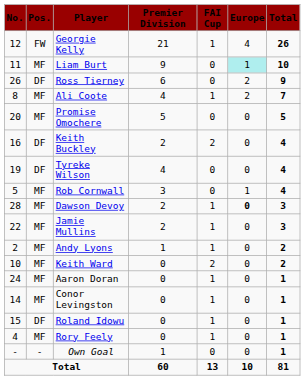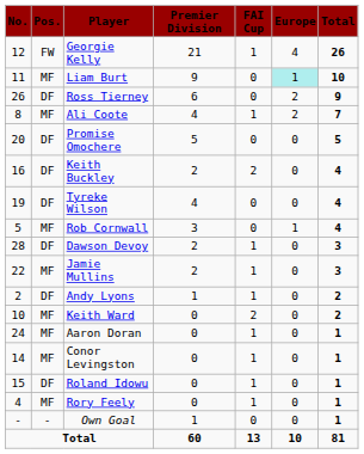Promise Omochere | Pos.: MF -> DF
Dawson Devoy | Pos.: MF -> DF
Dawson Devoy | Europe: bold -> normal
Andy Lyons | Pos.: MF -> DF
